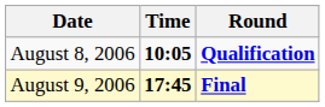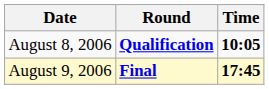columns swapped: Time <-> Round
